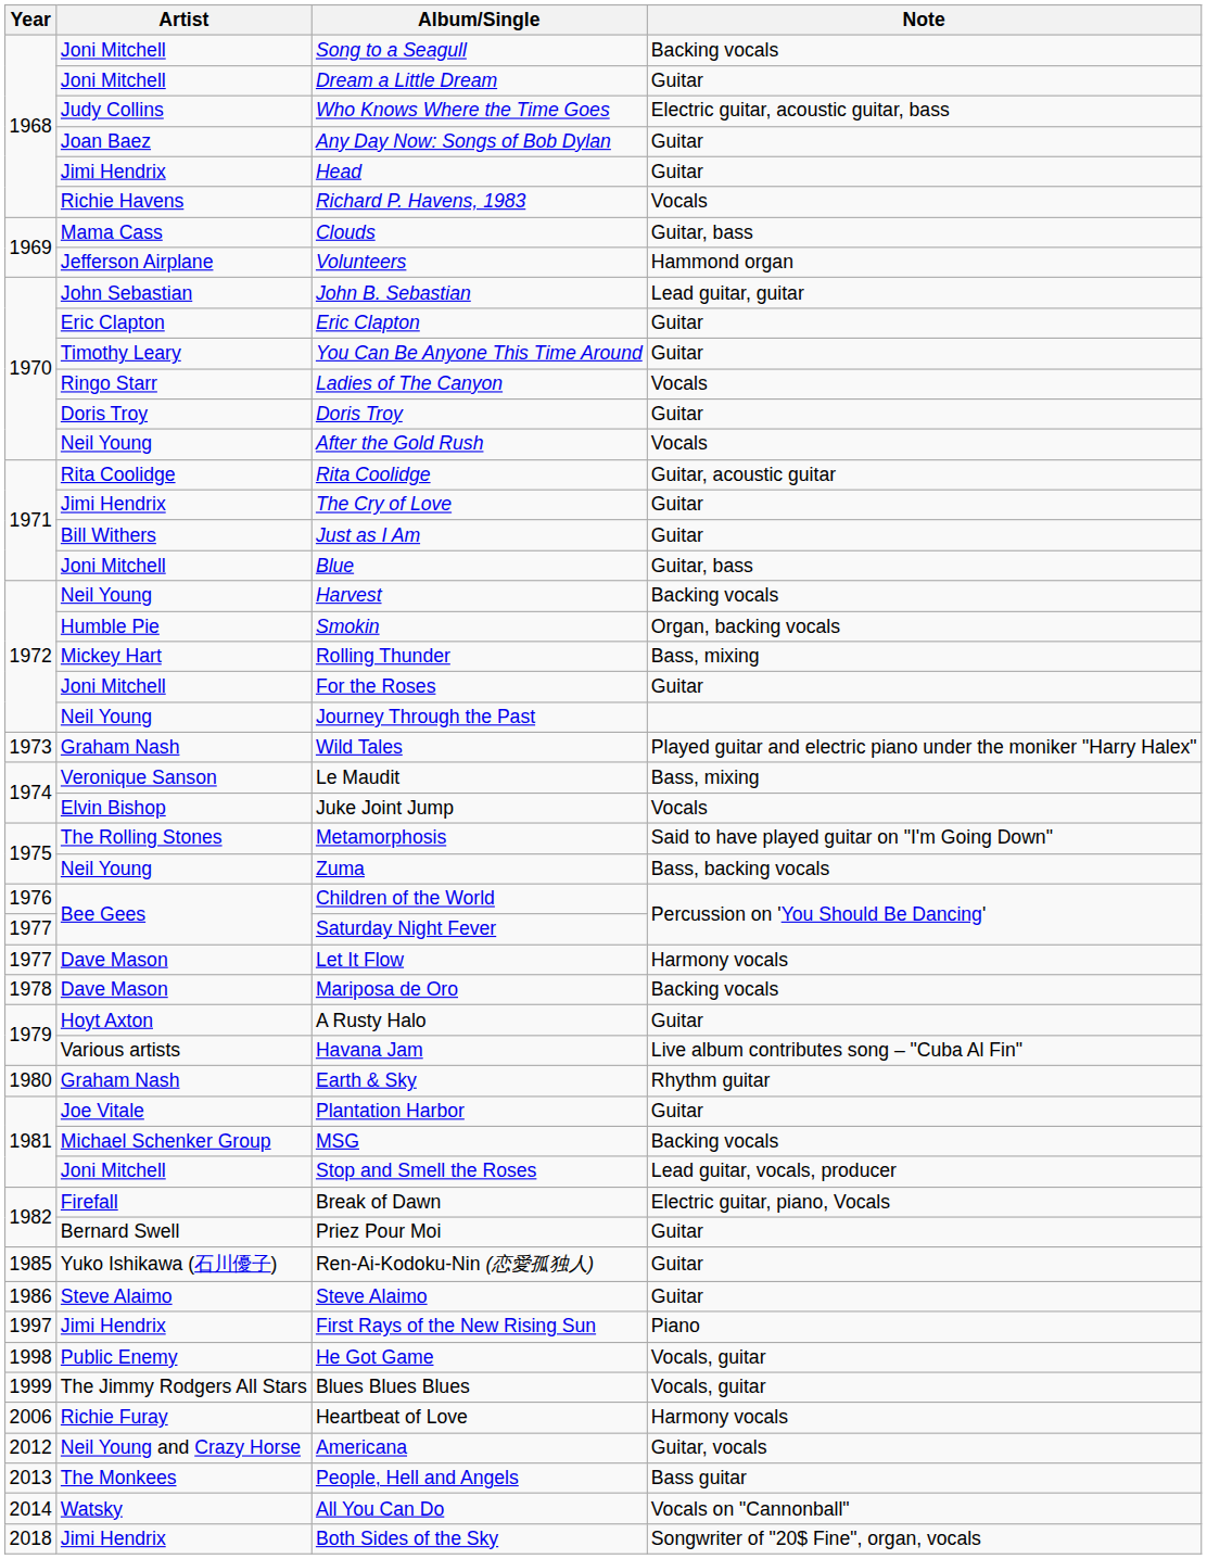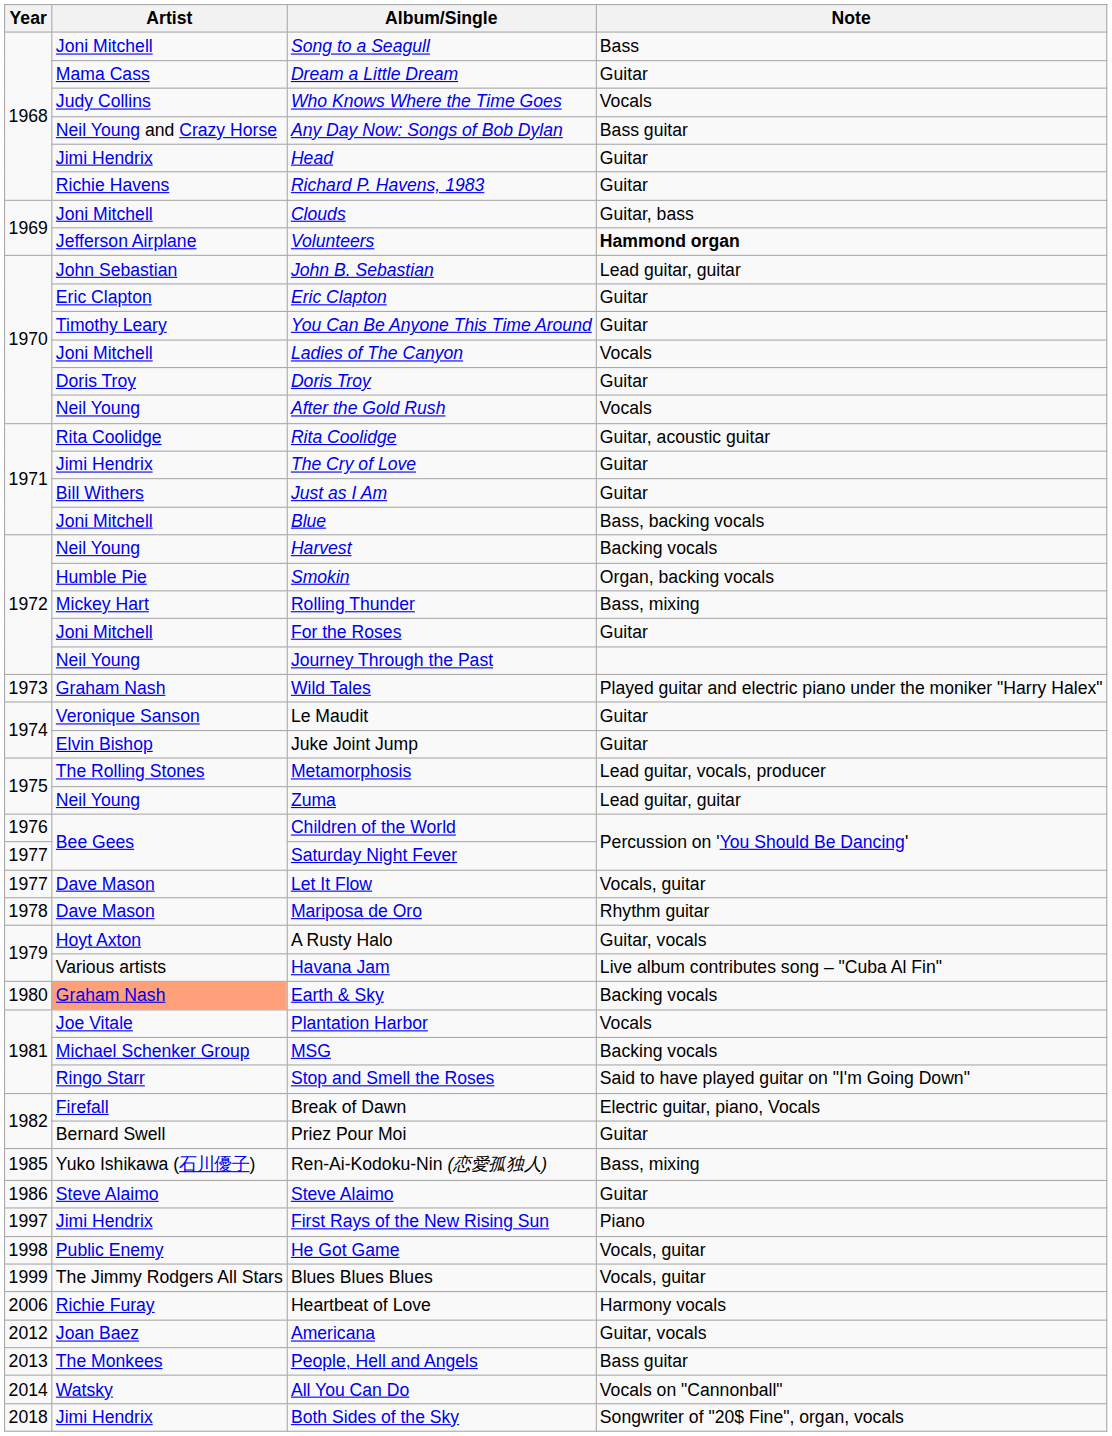Song to a Seagull | Note: Backing vocals -> Bass
Dream a Little Dream | Artist: Joni Mitchell -> Mama Cass
Who Knows Where the Time Goes | Note: Electric guitar, acoustic guitar, bass -> Vocals
Any Day Now: Songs of Bob Dylan | Artist: Joan Baez -> Neil Young and Crazy Horse
Any Day Now: Songs of Bob Dylan | Note: Guitar -> Bass guitar
Richard P. Havens, 1983 | Note: Vocals -> Guitar
Clouds | Artist: Mama Cass -> Joni Mitchell
Volunteers | Note: normal -> bold
Ladies of The Canyon | Artist: Ringo Starr -> Joni Mitchell
Blue | Note: Guitar, bass -> Bass, backing vocals
Le Maudit | Note: Bass, mixing -> Guitar
Juke Joint Jump | Note: Vocals -> Guitar
Metamorphosis | Note: Said to have played guitar on "I'm Going Down" -> Lead guitar, vocals, producer
Zuma | Note: Bass, backing vocals -> Lead guitar, guitar
Let It Flow | Note: Harmony vocals -> Vocals, guitar
Mariposa de Oro | Note: Backing vocals -> Rhythm guitar
A Rusty Halo | Note: Guitar -> Guitar, vocals
Earth & Sky | Artist: no background -> lightsalmon background
Earth & Sky | Note: Rhythm guitar -> Backing vocals
Plantation Harbor | Note: Guitar -> Vocals
Stop and Smell the Roses | Artist: Joni Mitchell -> Ringo Starr
Stop and Smell the Roses | Note: Lead guitar, vocals, producer -> Said to have played guitar on "I'm Going Down"
Ren-Ai-Kodoku-Nin (恋愛孤独人) | Note: Guitar -> Bass, mixing
Americana | Artist: Neil Young and Crazy Horse -> Joan Baez
